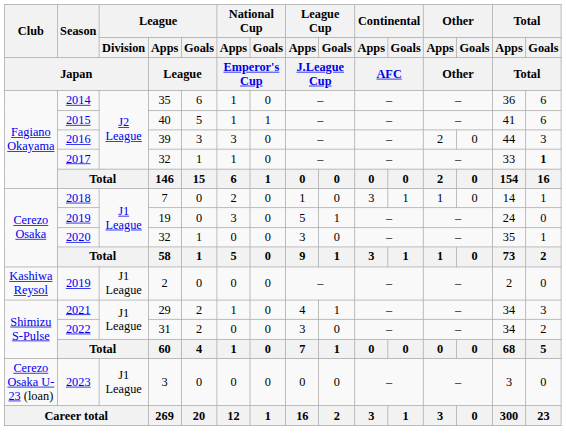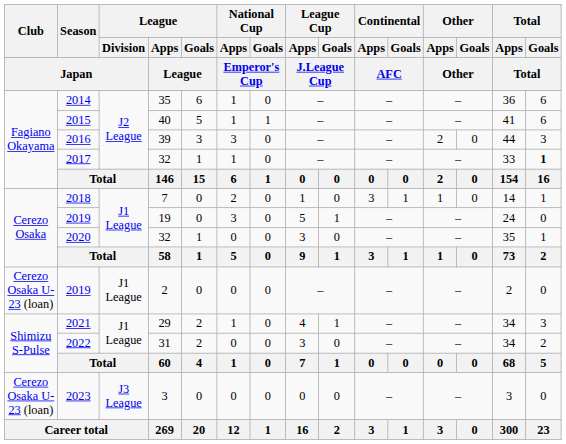2019 / 2 | Club / Japan: Kashiwa Reysol -> Cerezo Osaka U-23 (loan)
2023 | League / Division / Japan: J1 League -> J3 League
